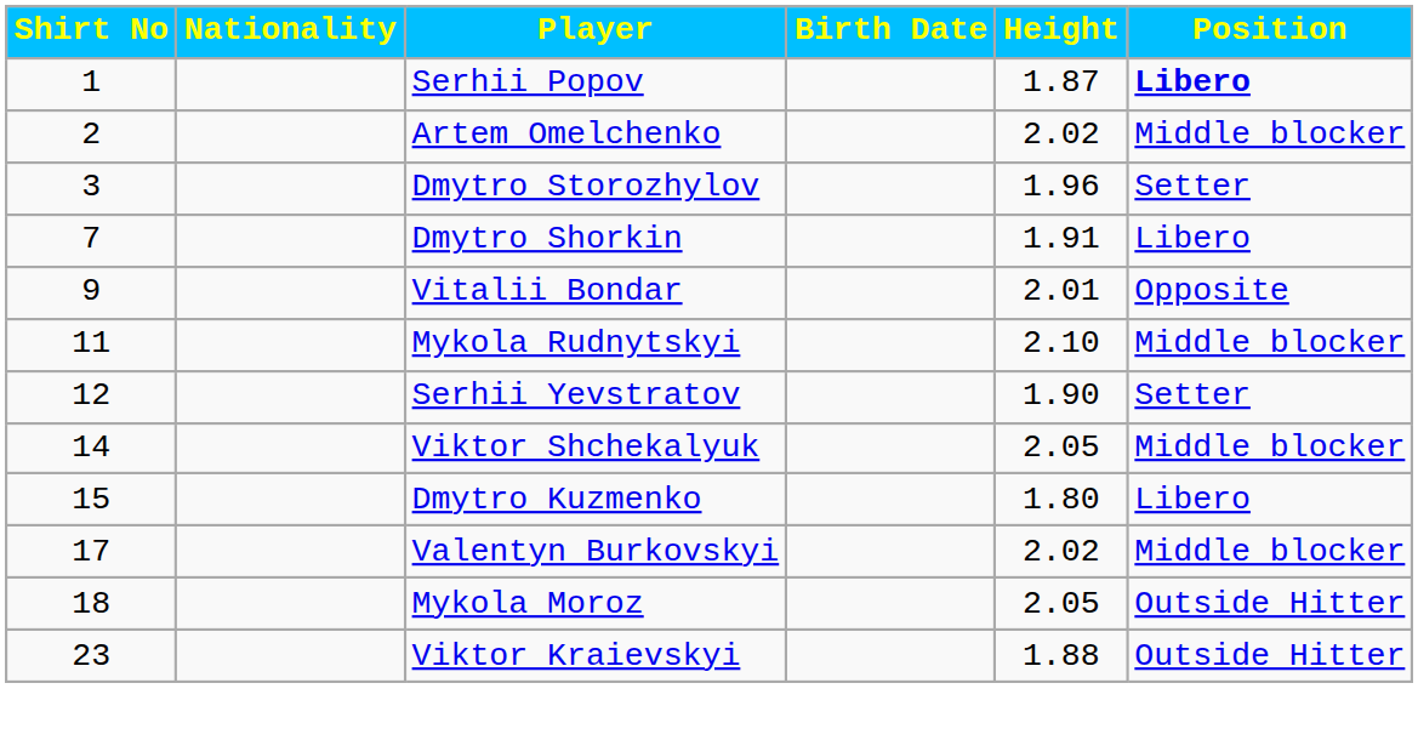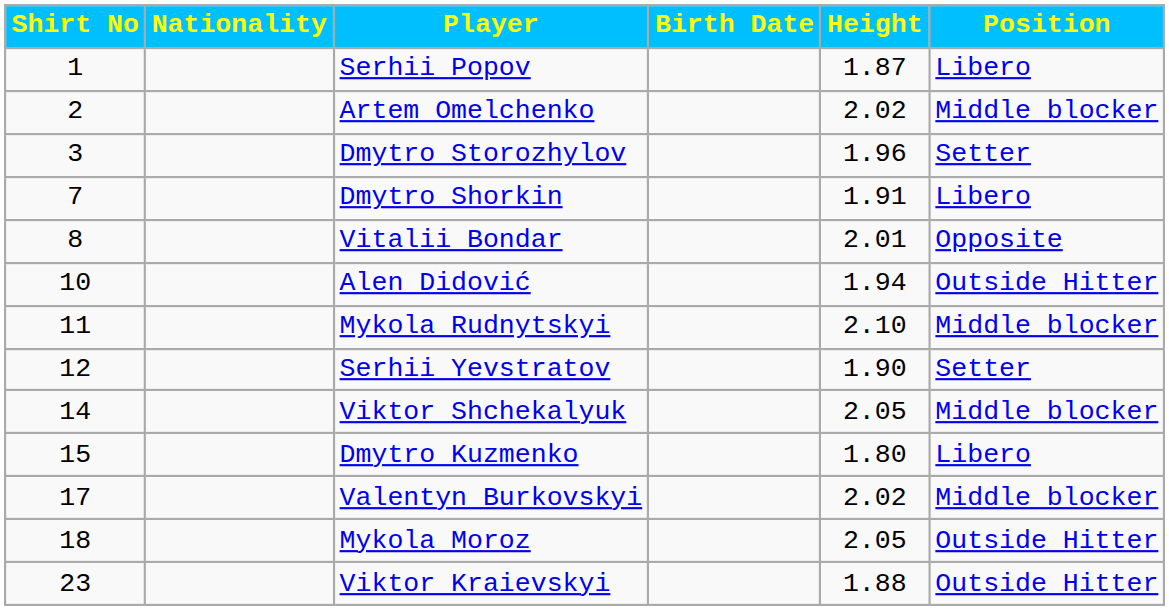Serhii Popov | Position: bold -> normal
Vitalii Bondar | Shirt No: 9 -> 8
+ row: 10 | Alen Didović | 1.94 | Οutside Hitter
